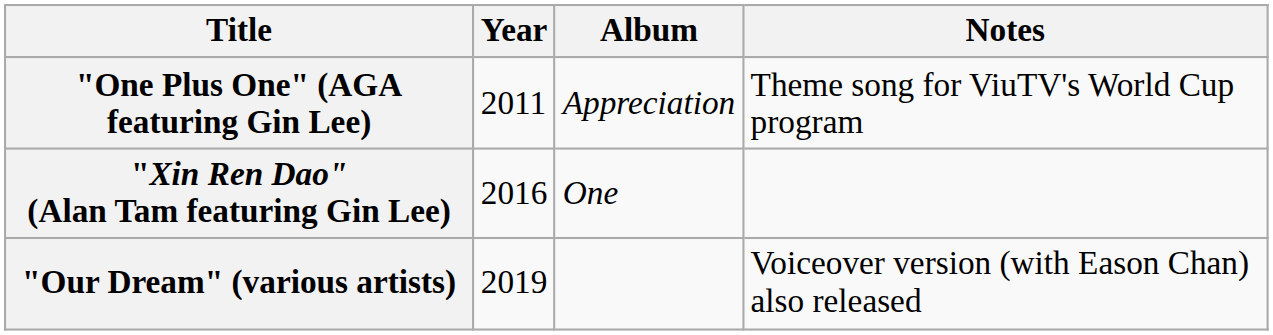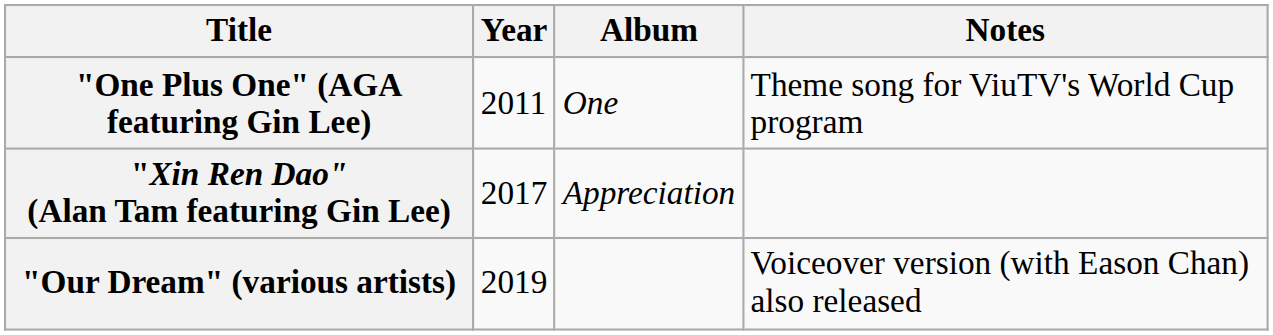"One Plus One" (AGA featuring Gin Lee) | Album: Appreciation -> One
"Xin Ren Dao" (Alan Tam featuring Gin Lee) | Year: 2016 -> 2017
"Xin Ren Dao" (Alan Tam featuring Gin Lee) | Album: One -> Appreciation
